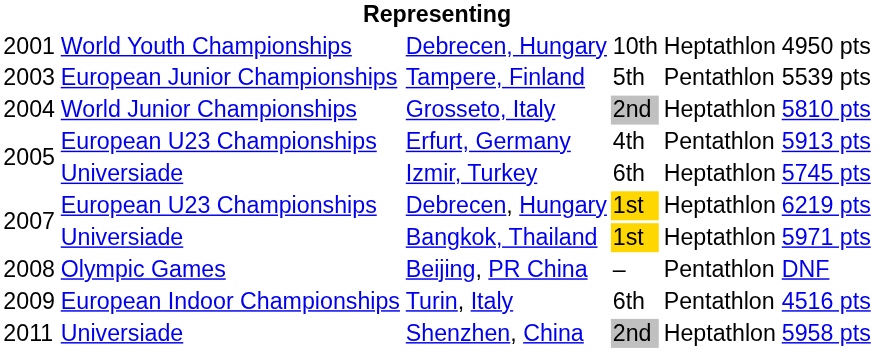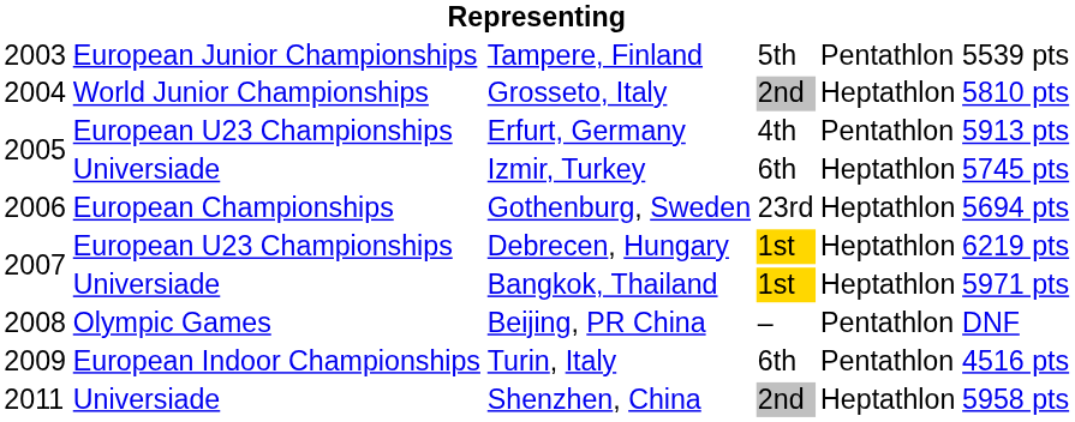- row: 2001 | World Youth Championships | Debrecen, Hungary | 10th | Heptathlon | 4950 pts
+ row: 2006 | European Championships | Gothenburg, Sweden | 23rd | Heptathlon | 5694 pts
